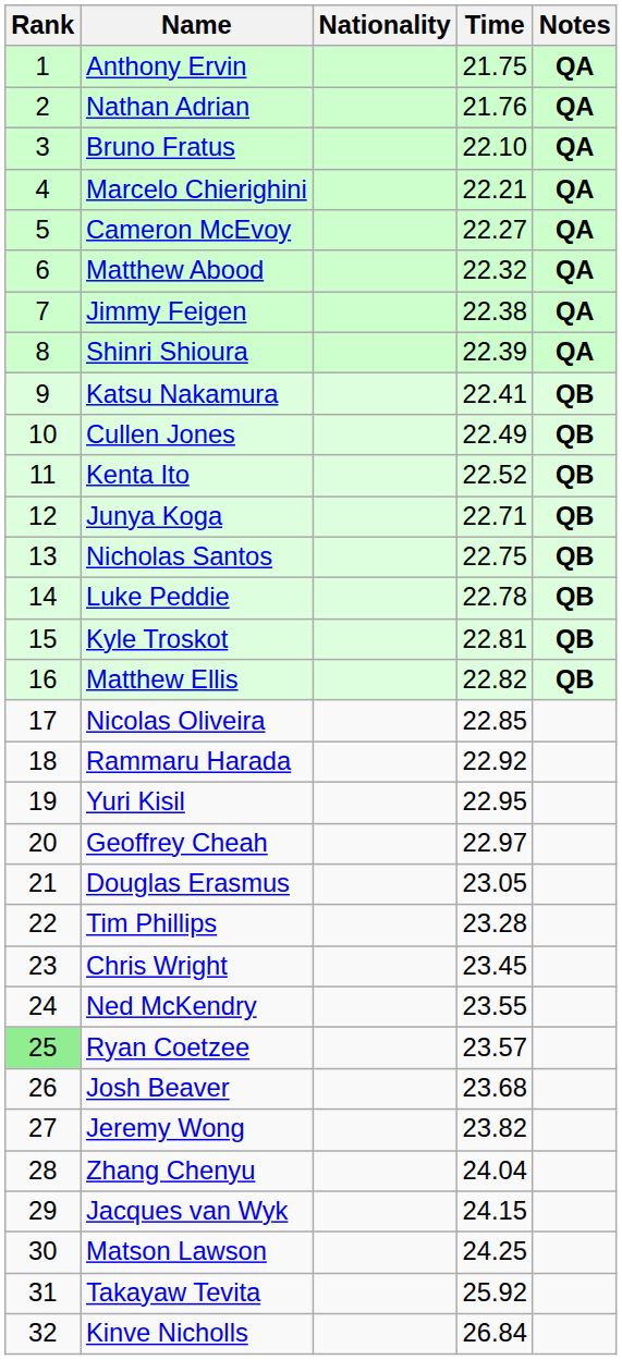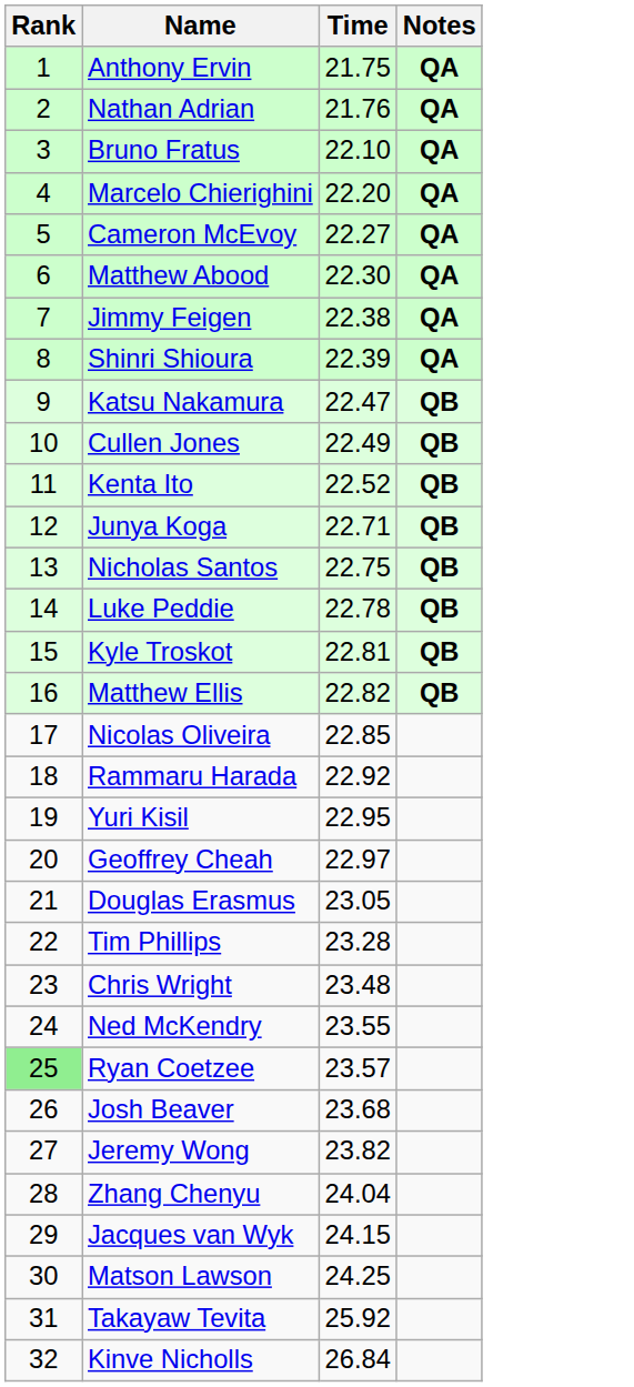- column: Nationality
Marcelo Chierighini | Time: 22.21 -> 22.20
Matthew Abood | Time: 22.32 -> 22.30
Katsu Nakamura | Time: 22.41 -> 22.47
Chris Wright | Time: 23.45 -> 23.48
